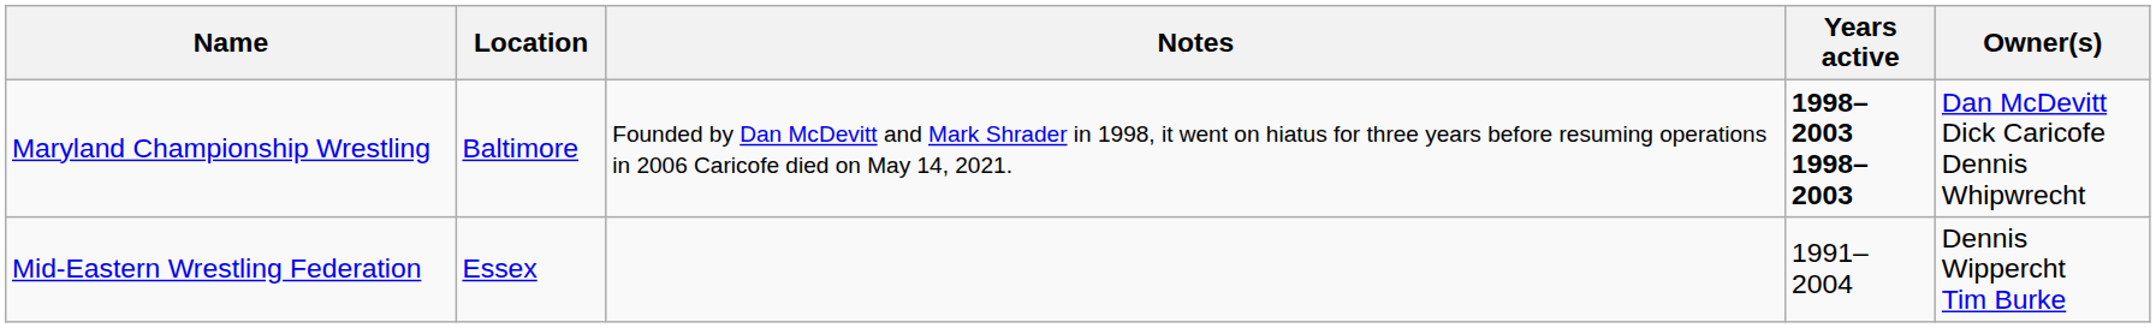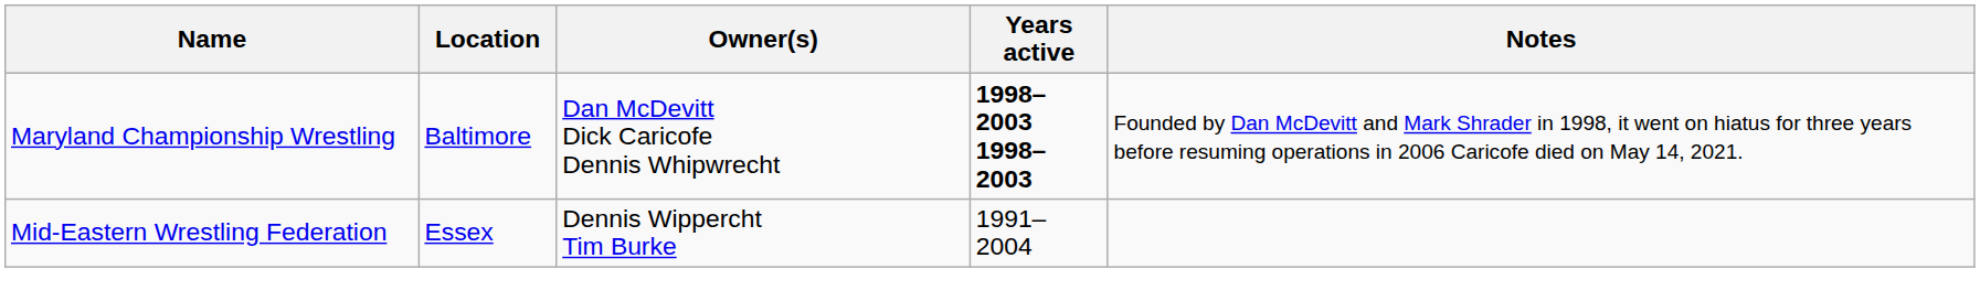columns swapped: Owner(s) <-> Notes
